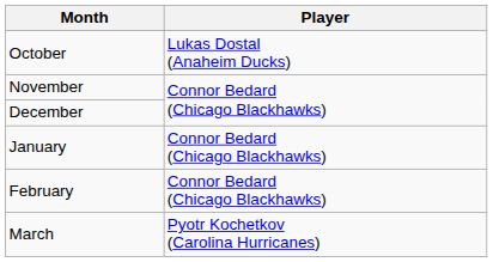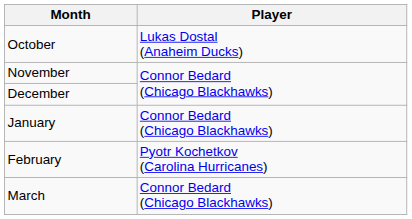February | Player: Connor Bedard (Chicago Blackhawks) -> Pyotr Kochetkov (Carolina Hurricanes)
March | Player: Pyotr Kochetkov (Carolina Hurricanes) -> Connor Bedard (Chicago Blackhawks)
